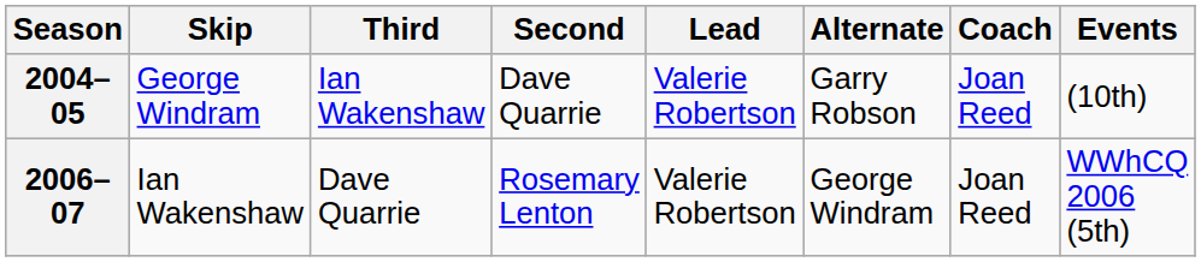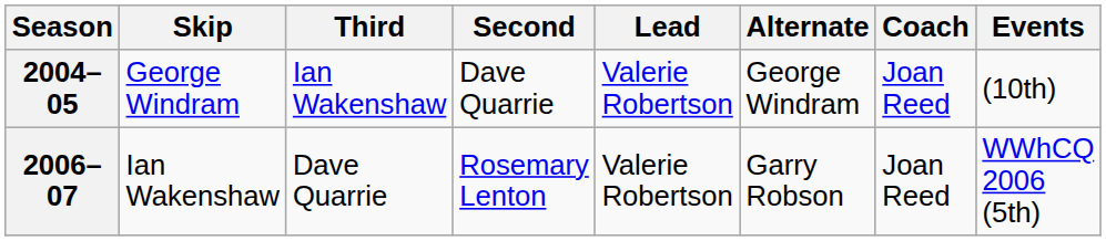2004–05 | Alternate: Garry Robson -> George Windram
2006–07 | Alternate: George Windram -> Garry Robson
